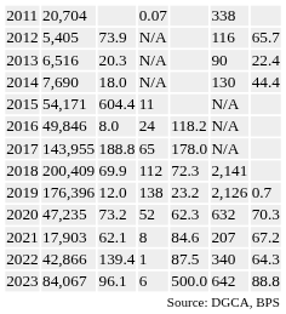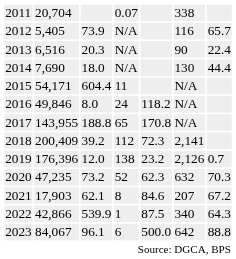2017 | column 5: 178.0 -> 170.8
2018 | column 3: 69.9 -> 39.2
2022 | column 3: 139.4 -> 539.9
